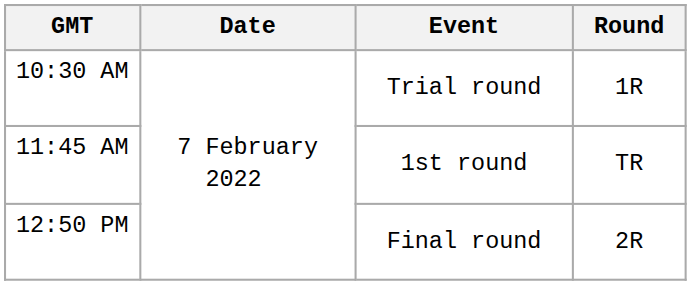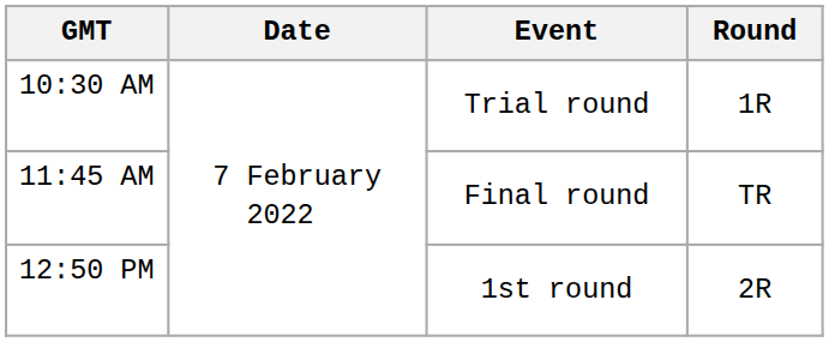11:45 AM | Event: 1st round -> Final round
12:50 PM | Event: Final round -> 1st round
